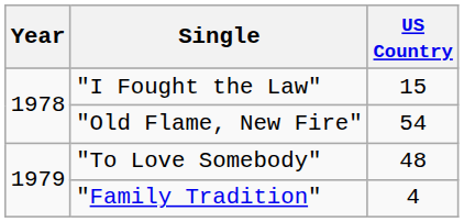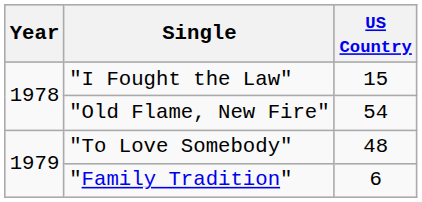"Family Tradition" | US Country: 4 -> 6
